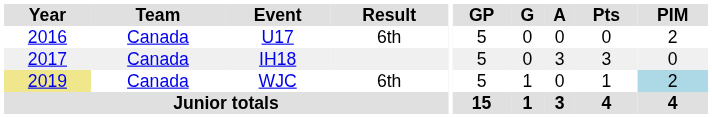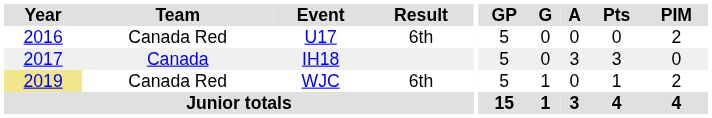U17 | Team: Canada -> Canada Red
WJC | Team: Canada -> Canada Red
WJC | PIM: lightblue background -> no background
